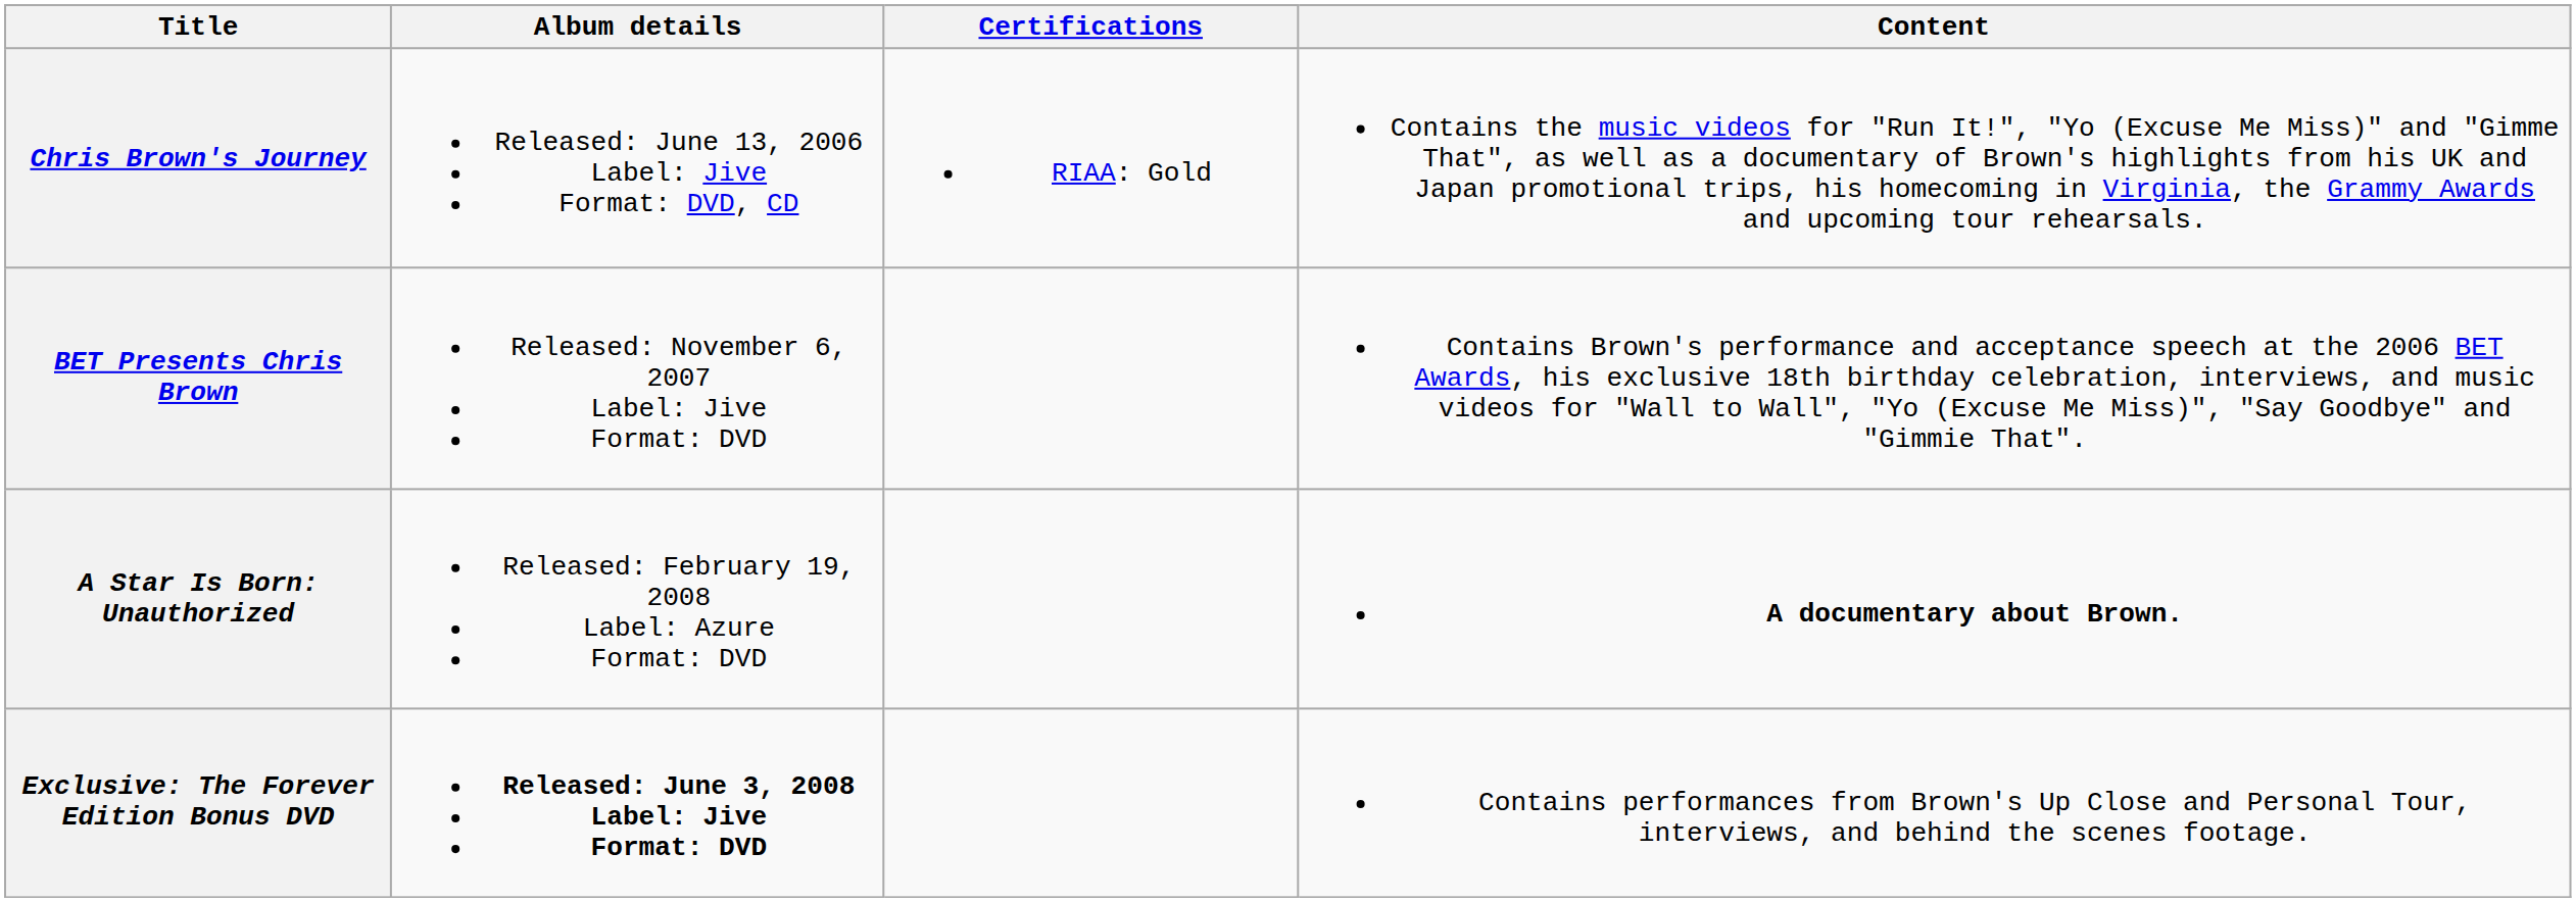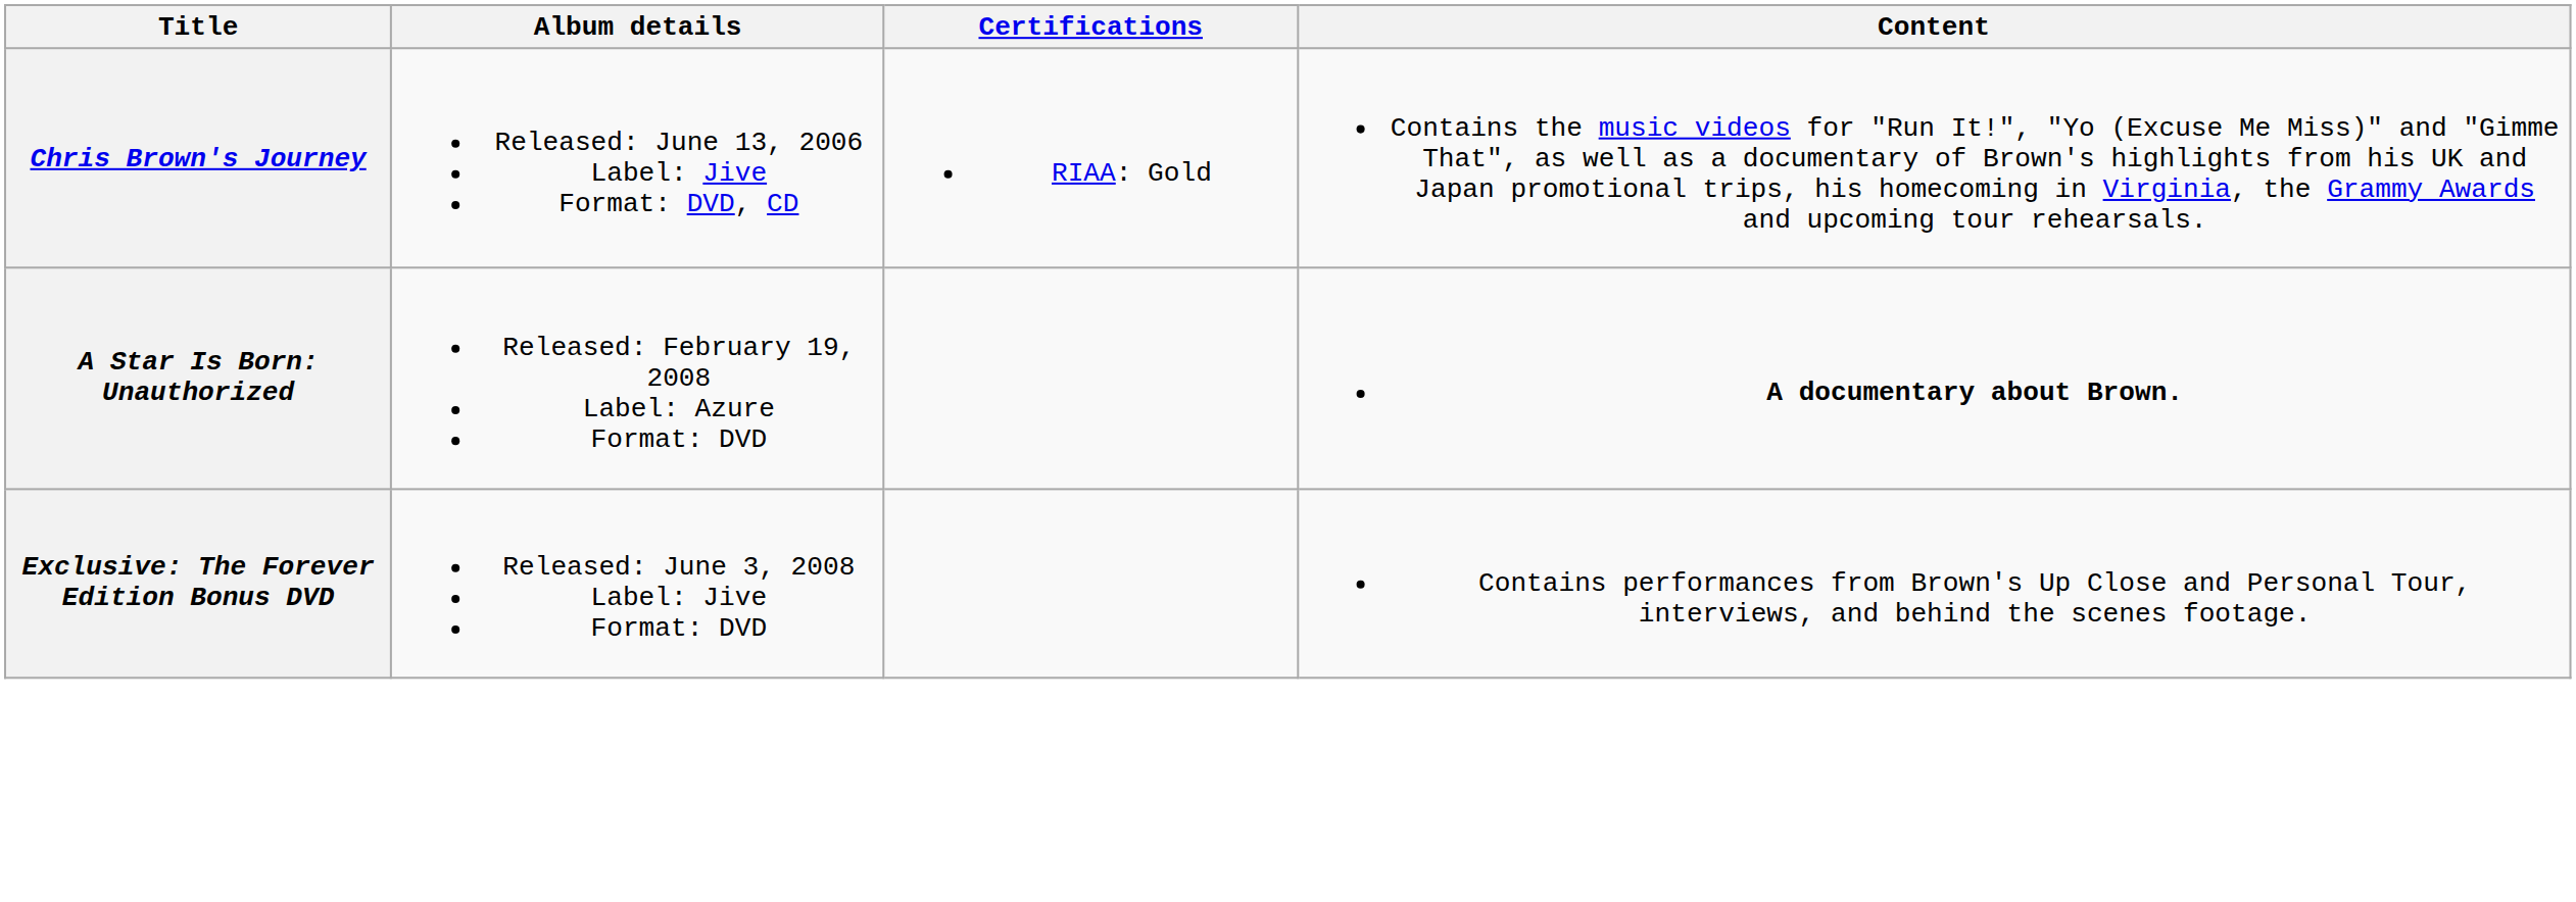- row: BET Presents Chris Brown | Released: November 6, 2007 Label: Jive Format: DVD | Contains Brown's performance and acceptance speech at the 2006 BET Awards, his exclusive 18th birthday celebration, interviews, and music videos for "Wall to Wall", "Yo (Excuse Me Miss)", "Say Goodbye" and "Gimmie That".
Exclusive: The Forever Edition Bonus DVD | Album details: bold -> normal
